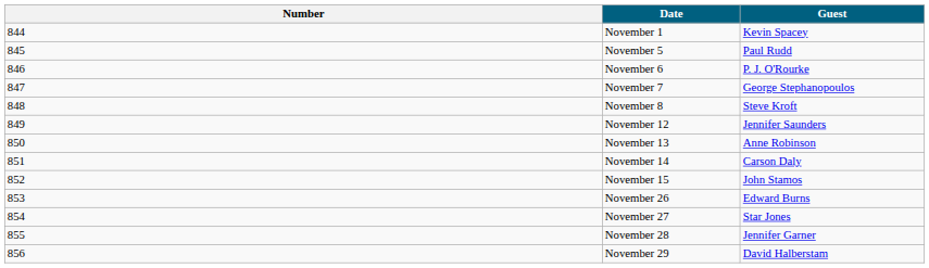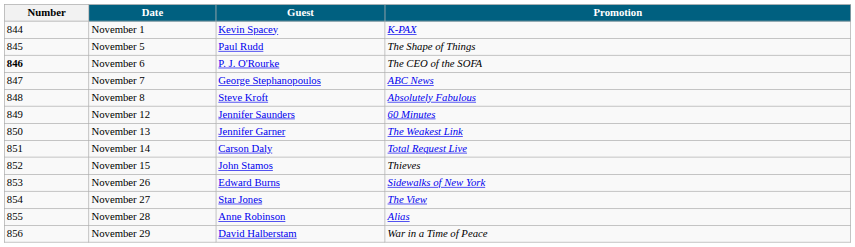+ column: Promotion | K-PAX | The Shape of Things | The CEO of the SOFA | ABC News | Absolutely Fabulous | 60 Minutes | The Weakest Link | Total Request Live | Thieves | Sidewalks of New York | The View | Alias | War in a Time of Peace
November 6 | Number: normal -> bold
November 13 | Guest: Anne Robinson -> Jennifer Garner
November 28 | Guest: Jennifer Garner -> Anne Robinson
